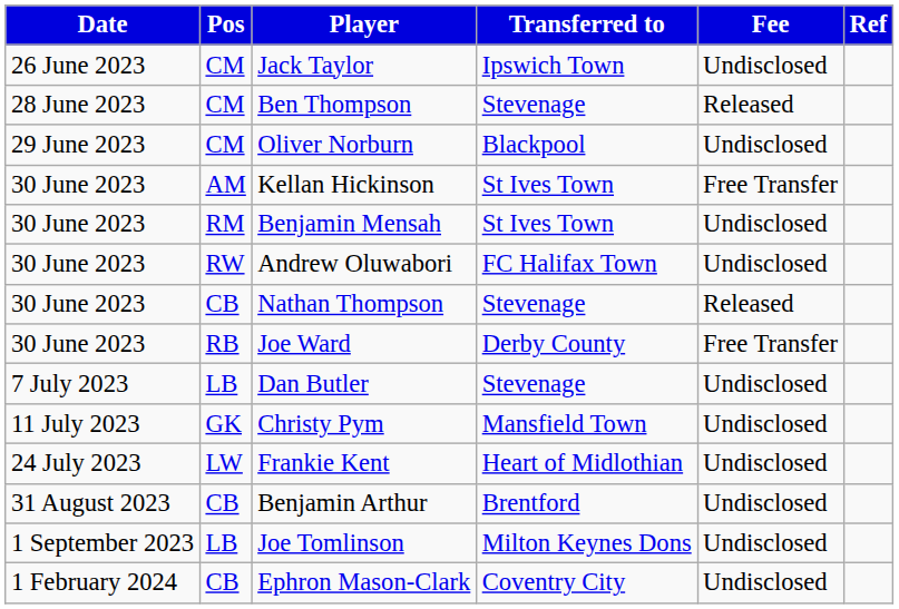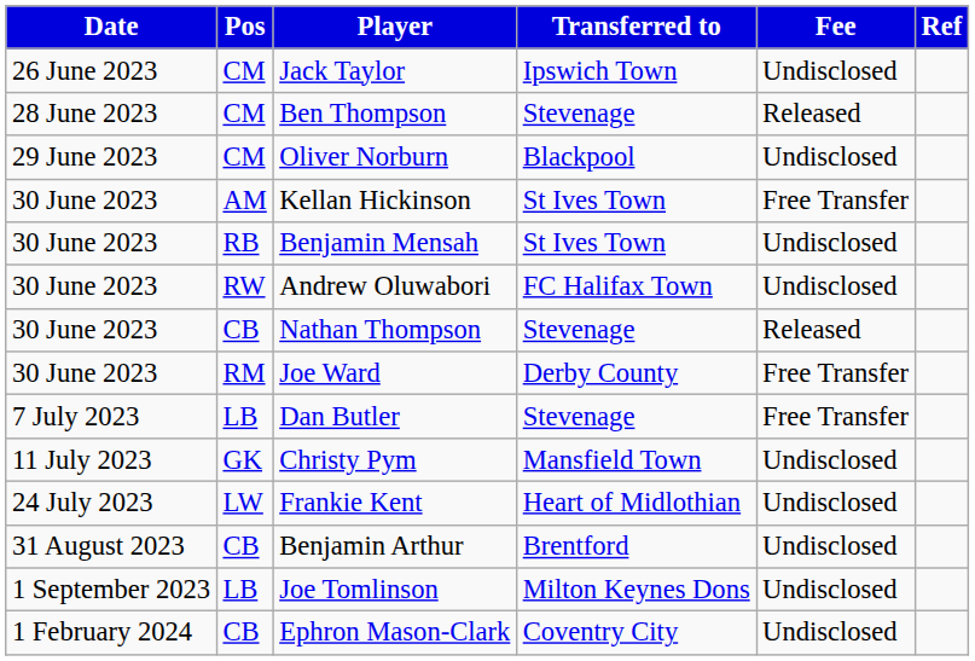Benjamin Mensah | Pos: RM -> RB
Joe Ward | Pos: RB -> RM
Dan Butler | Fee: Undisclosed -> Free Transfer
